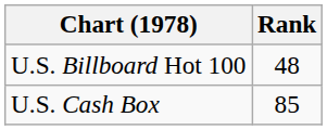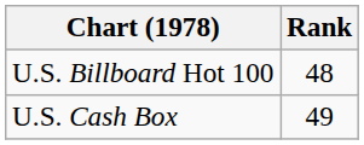U.S. Cash Box | Rank: 85 -> 49
